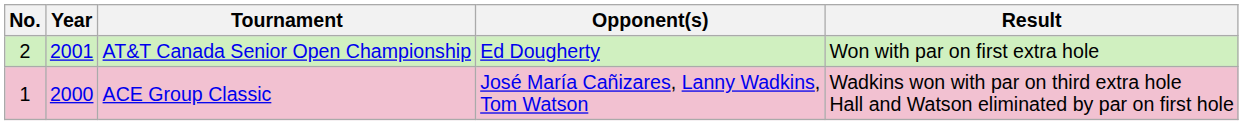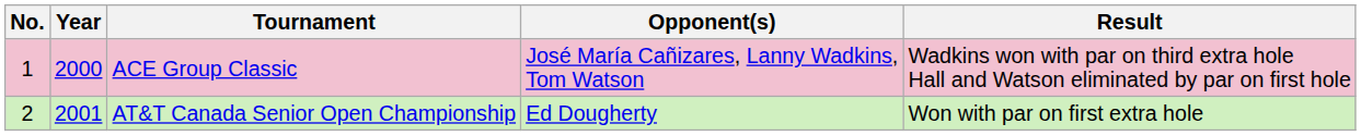rows swapped: ACE Group Classic <-> AT&T Canada Senior Open Championship
